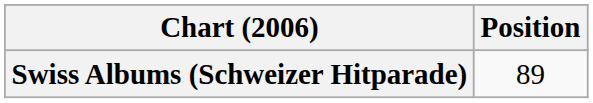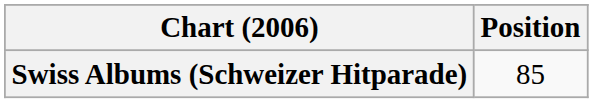Swiss Albums (Schweizer Hitparade) | Position: 89 -> 85
